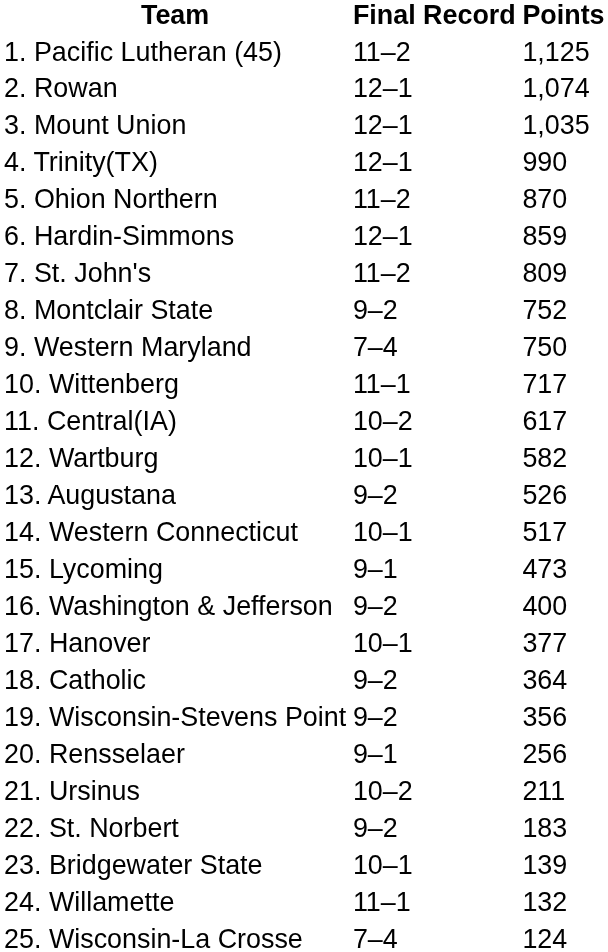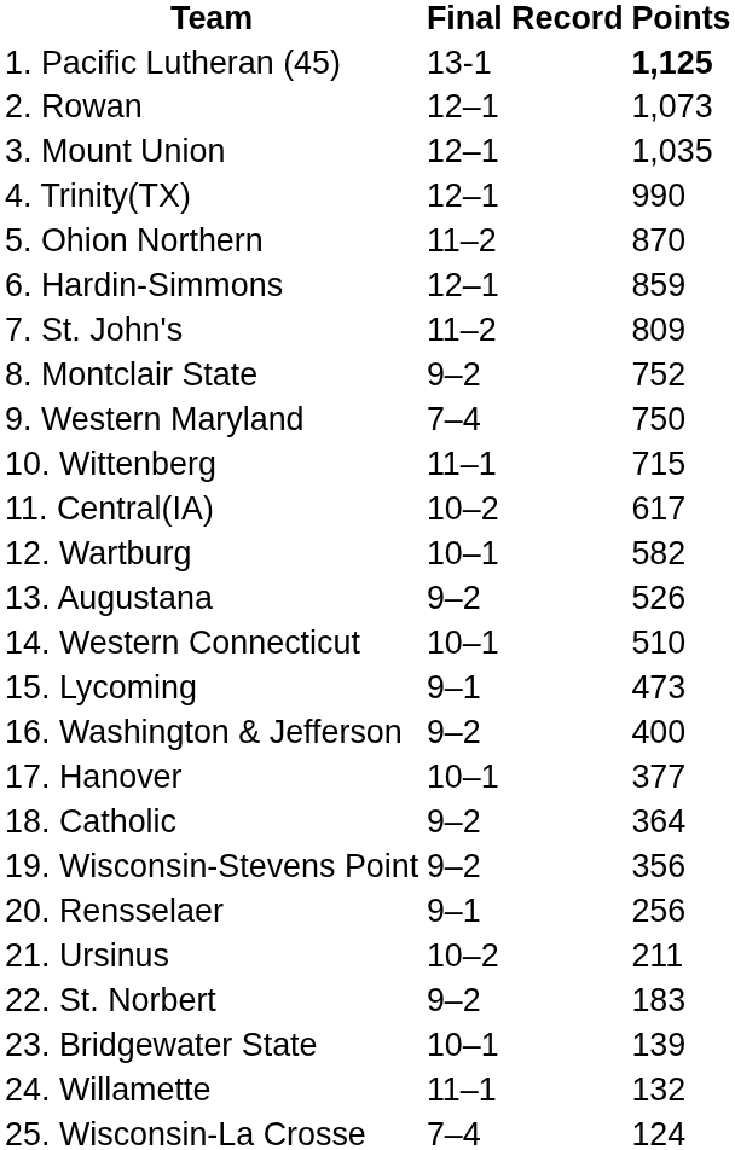1. Pacific Lutheran (45) | Final Record: 11–2 -> 13-1
1. Pacific Lutheran (45) | Points: normal -> bold
2. Rowan | Points: 1,074 -> 1,073
10. Wittenberg | Points: 717 -> 715
14. Western Connecticut | Points: 517 -> 510
